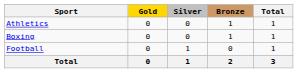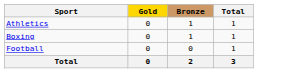- column: Silver | 0 | 0 | 1 | 1
